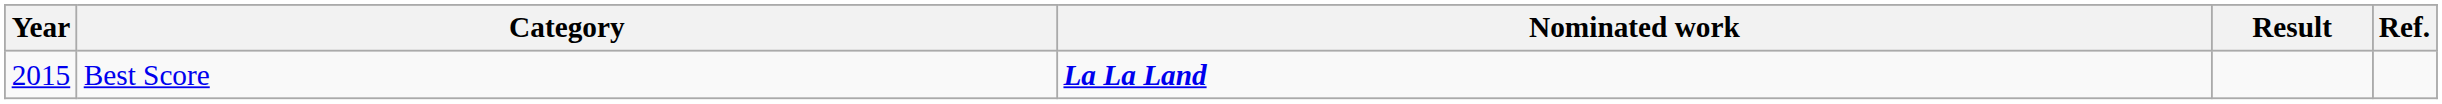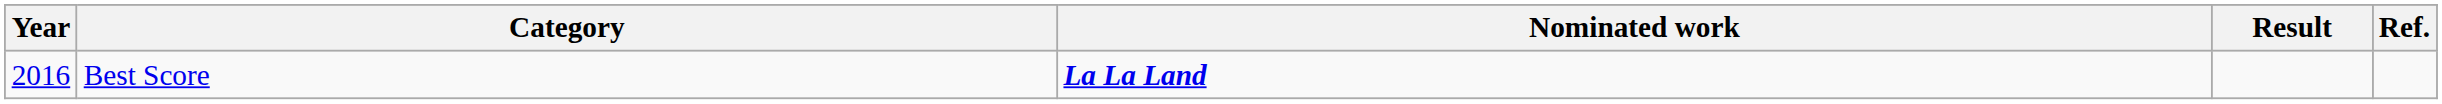Best Score | Year: 2015 -> 2016
